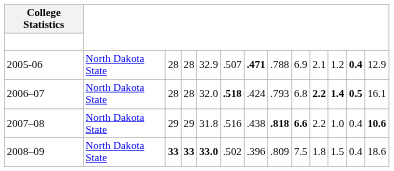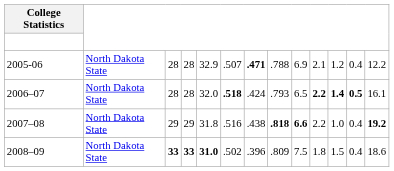2005-06 | column 12: bold -> normal
2005-06 | column 13: 12.9 -> 12.2
2006–07 | column 9: 6.8 -> 6.5
2007–08 | column 13: 10.6 -> 19.2
2008–09 | column 5: 33.0 -> 31.0
